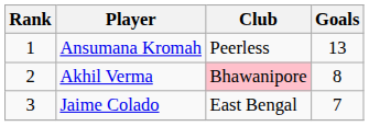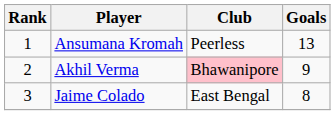Akhil Verma | Goals: 8 -> 9
Jaime Colado | Goals: 7 -> 8
